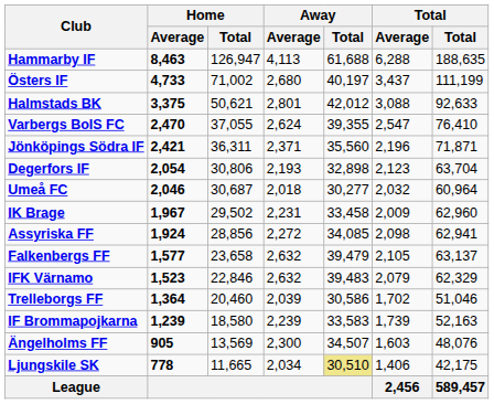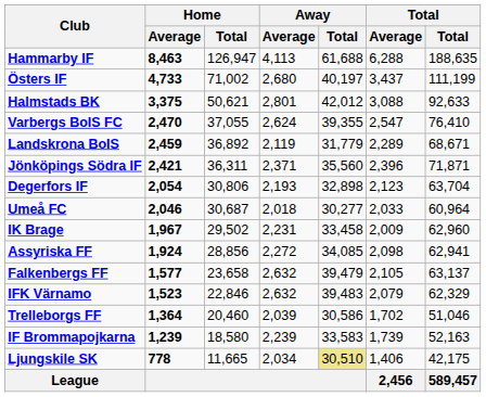+ row: Landskrona BoIS | 2,459 | 36,892 | 2,119 | 31,779 | 2,289 | 68,671
Jönköpings Södra IF | Total / Average: 2,196 -> 2,396
Umeå FC | Total / Average: 2,032 -> 2,033
- row: Ängelholms FF | 905 | 13,569 | 2,300 | 34,507 | 1,603 | 48,076
